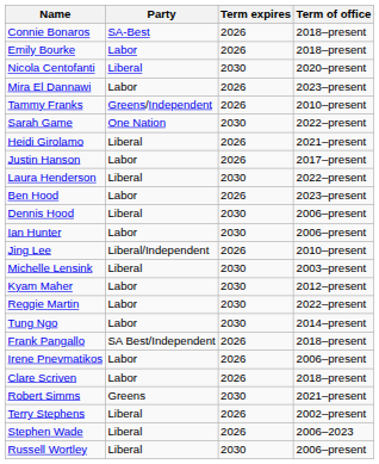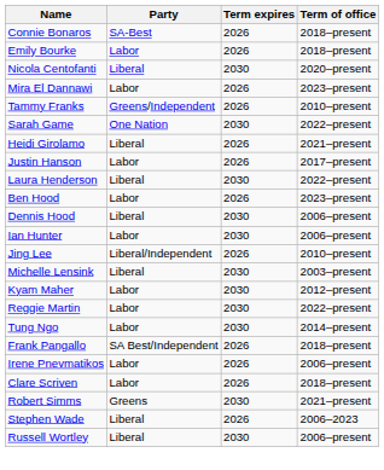- row: Terry Stephens | Liberal | 2026 | 2002–present
